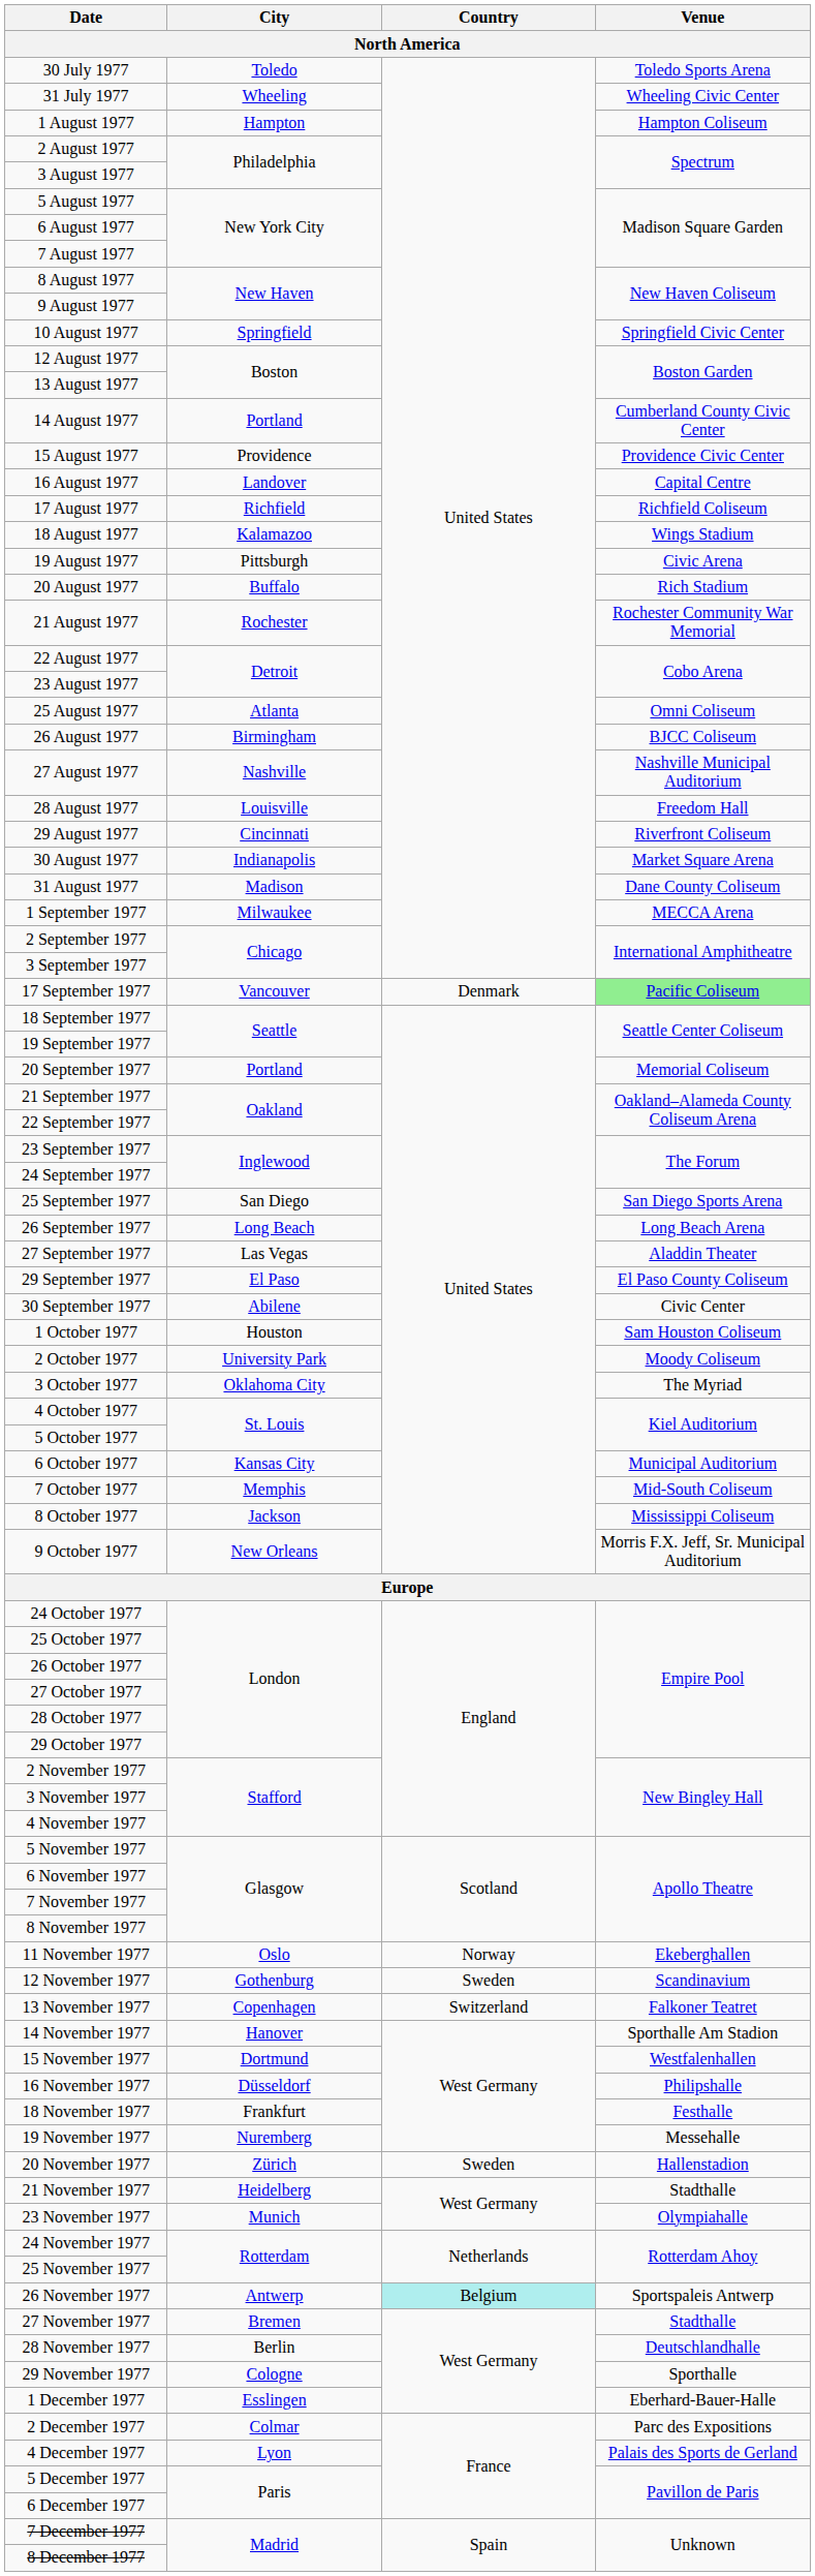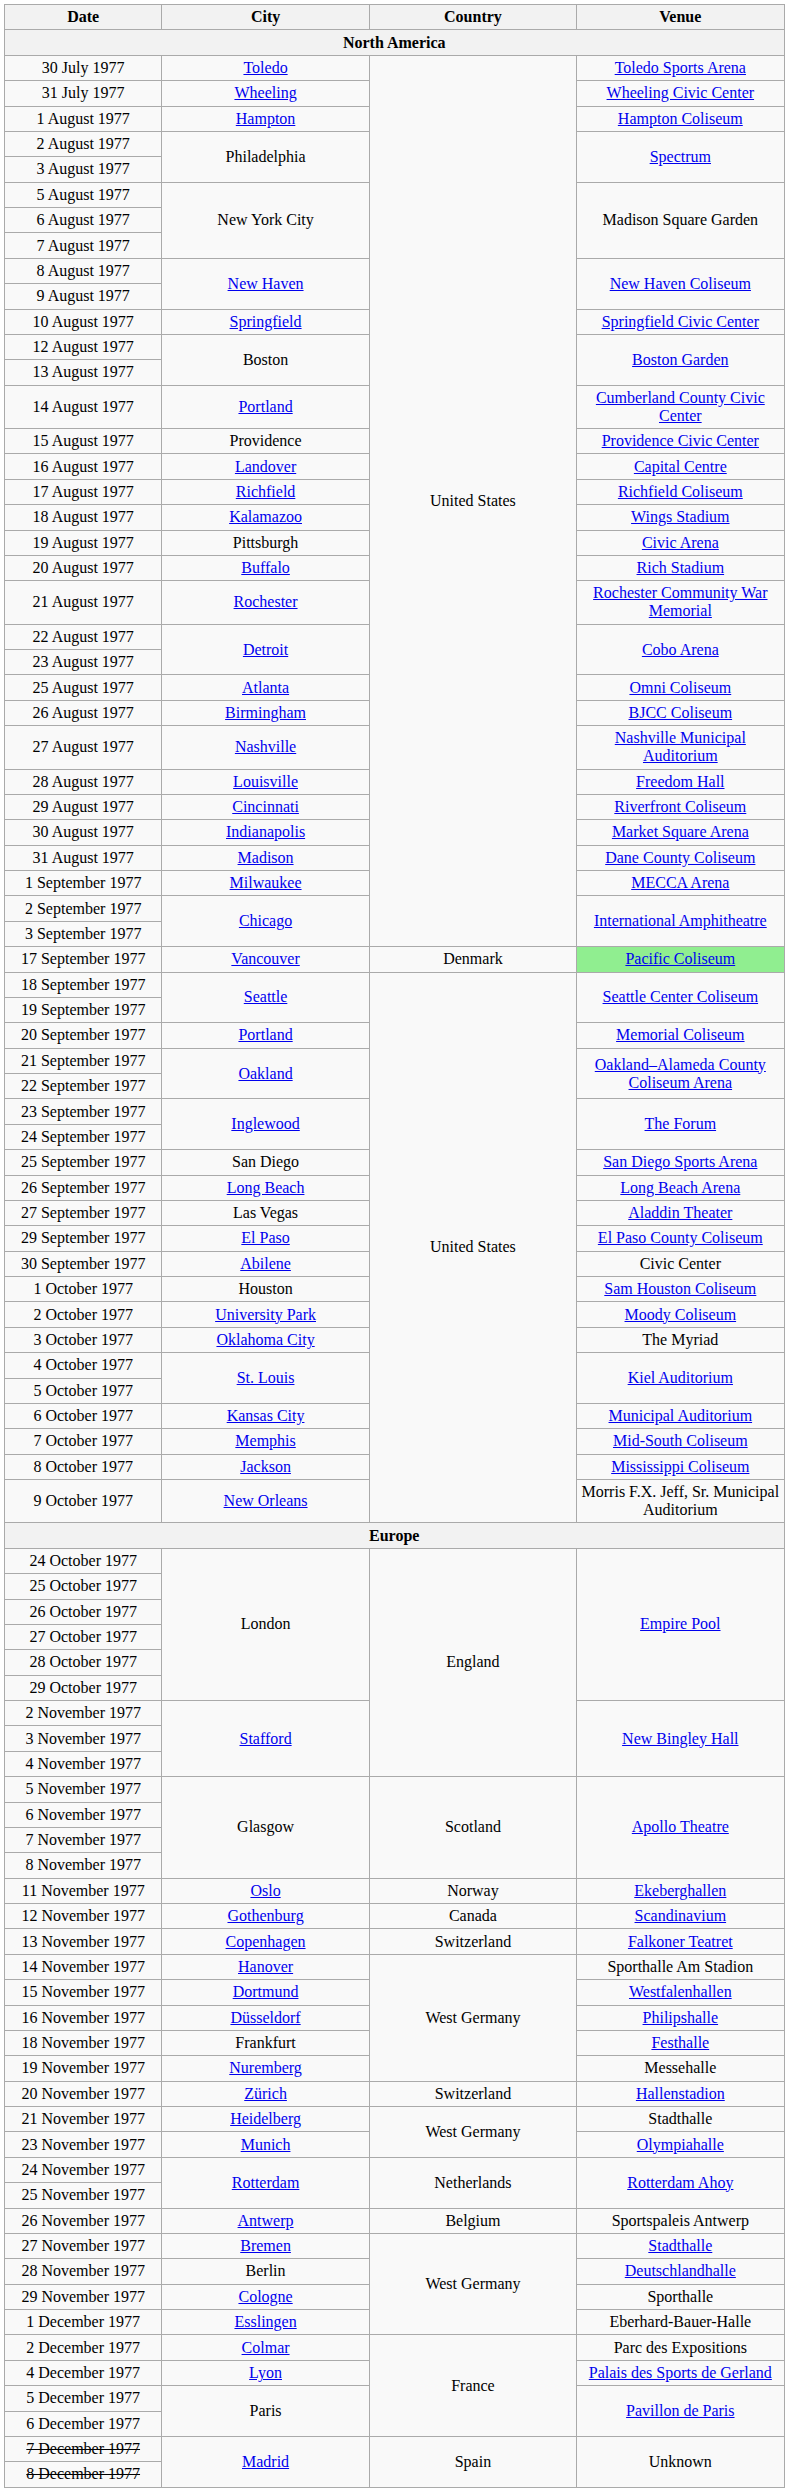12 November 1977 | Country: Sweden -> Canada
20 November 1977 | Country: Sweden -> Switzerland
26 November 1977 | Country: paleturquoise background -> no background
